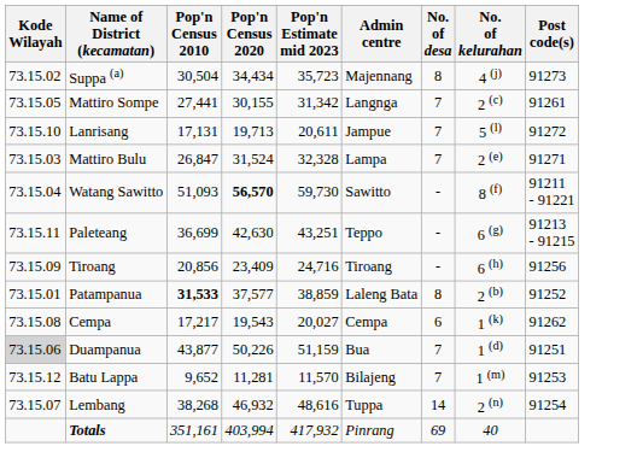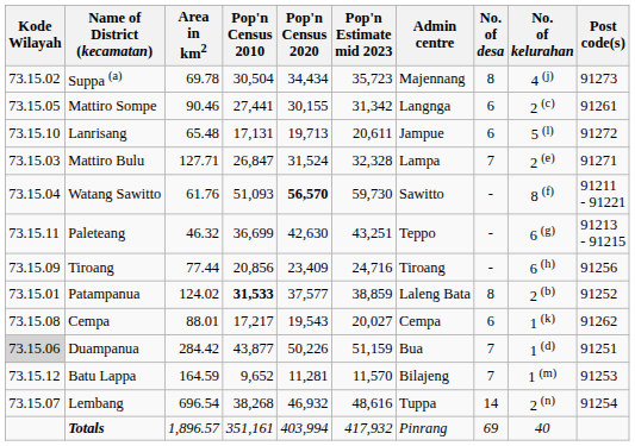+ column: Area in km2 | 69.78 | 90.46 | 65.48 | 127.71 | 61.76 | 46.32 | 77.44 | 124.02 | 88.01 | 284.42 | 164.59 | 696.54 | 1,896.57
Mattiro Sompe | No. of desa: 7 -> 6
Lanrisang | No. of desa: 7 -> 6
